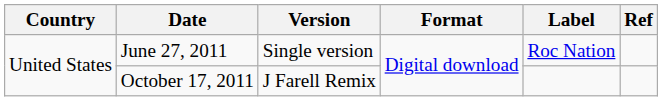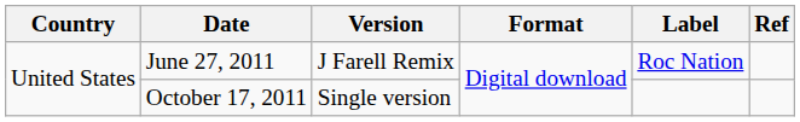June 27, 2011 | Version: Single version -> J Farell Remix
October 17, 2011 | Version: J Farell Remix -> Single version
